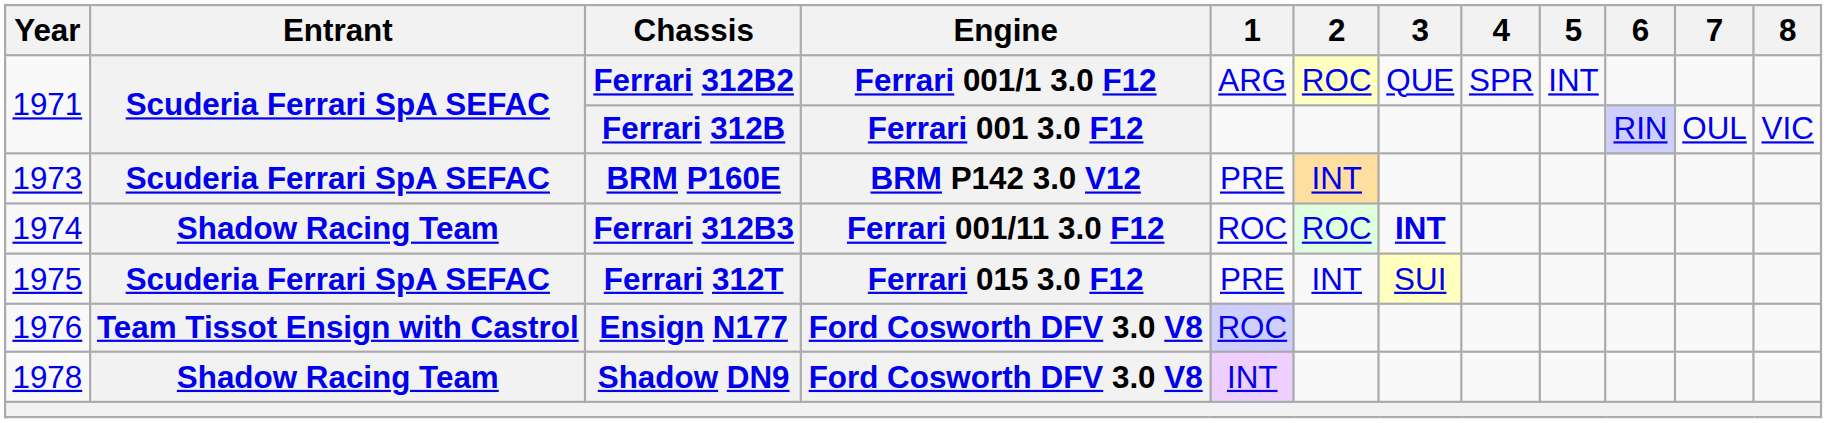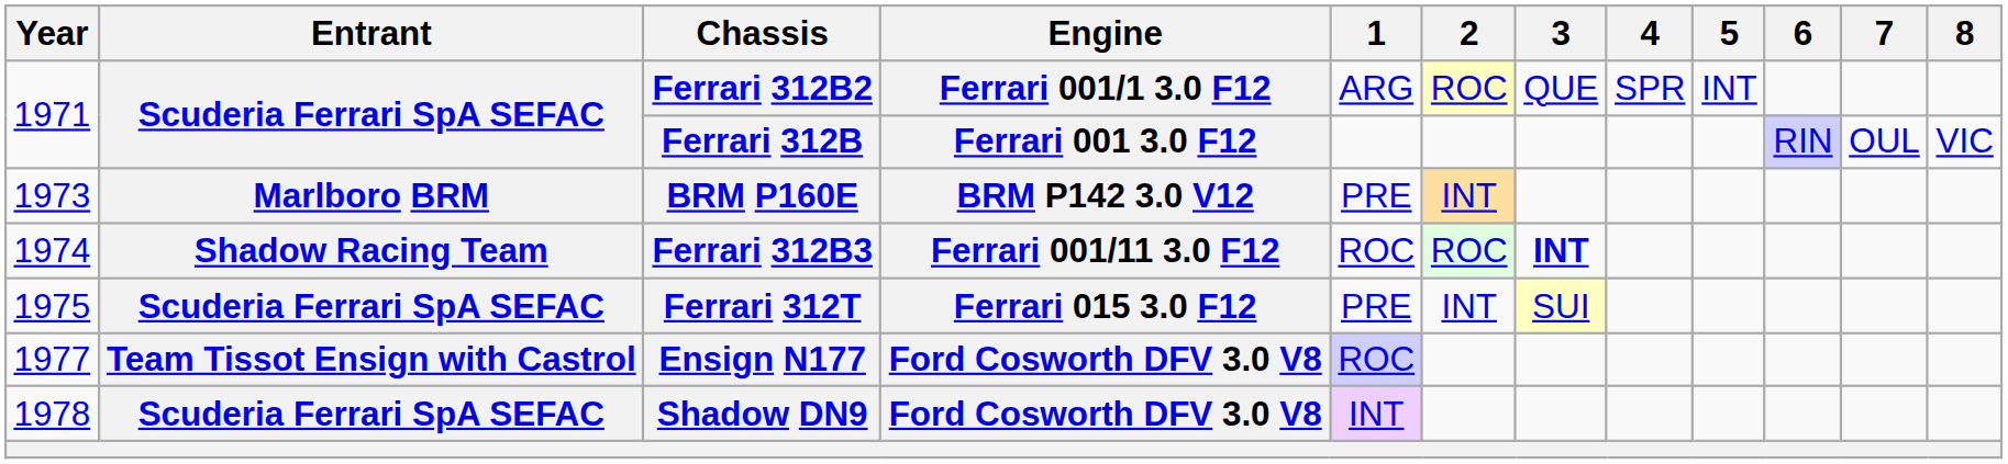BRM P160E | Entrant: Scuderia Ferrari SpA SEFAC -> Marlboro BRM
Ensign N177 | Year: 1976 -> 1977
Shadow DN9 | Entrant: Shadow Racing Team -> Scuderia Ferrari SpA SEFAC
